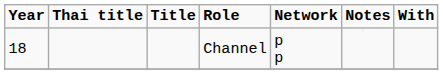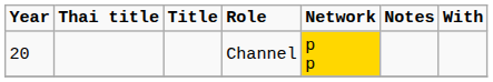Channel | Year: 18 -> 20
Channel | Network: no background -> gold background
